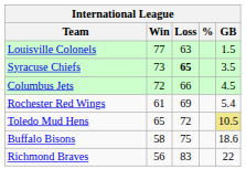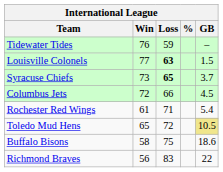+ row: Tidewater Tides | 76 | 59 | –
Louisville Colonels | Loss: normal -> bold
Syracuse Chiefs | GB: 3.5 -> 3.7
Rochester Red Wings | Loss: 69 -> 71
